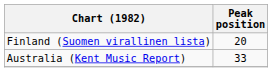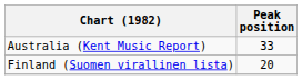rows swapped: Australia (Kent Music Report) <-> Finland (Suomen virallinen lista)
